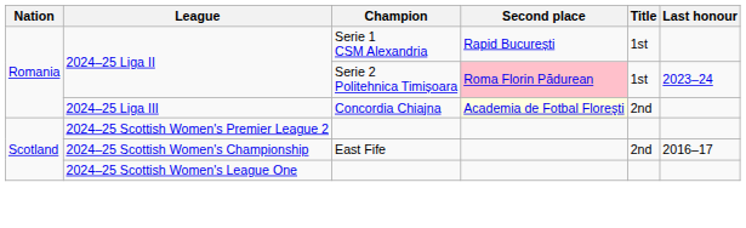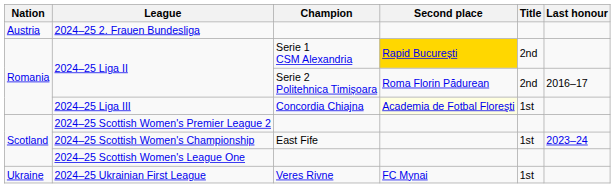+ row: Austria | 2024–25 2. Frauen Bundesliga
2024–25 Liga II / Serie 1 CSM Alexandria | Second place: no background -> gold background
2024–25 Liga II / Serie 1 CSM Alexandria | Title: 1st -> 2nd
2024–25 Liga II / Serie 2 Politehnica Timișoara | Second place: pink background -> no background
2024–25 Liga II / Serie 2 Politehnica Timișoara | Title: 1st -> 2nd
2024–25 Liga II / Serie 2 Politehnica Timișoara | Last honour: 2023–24 -> 2016–17
2024–25 Liga III | Title: 2nd -> 1st
2024–25 Scottish Women's Championship | Title: 2nd -> 1st
2024–25 Scottish Women's Championship | Last honour: 2016–17 -> 2023–24
+ row: Ukraine | 2024–25 Ukrainian First League | Veres Rivne | FC Mynai | 1st
